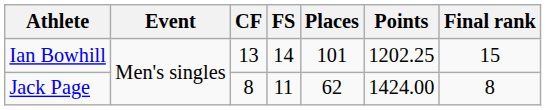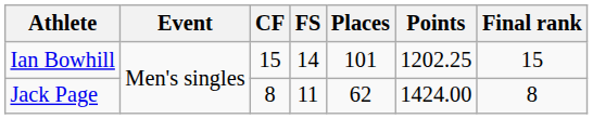Ian Bowhill | CF: 13 -> 15
